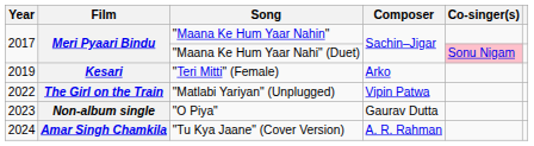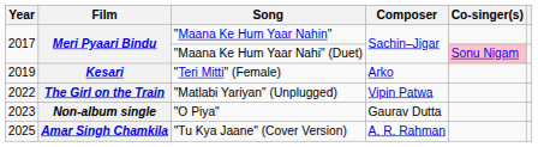"Tu Kya Jaane" (Cover Version) | Year: 2024 -> 2025
